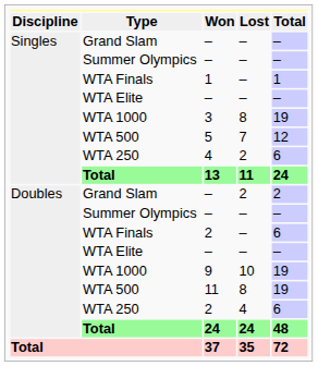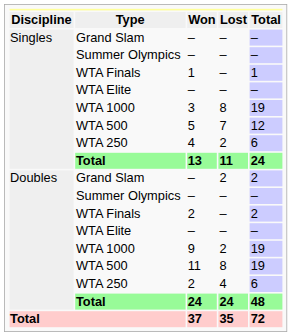WTA Finals / 2 | Total: 6 -> 2
9 | Lost: 10 -> 2
